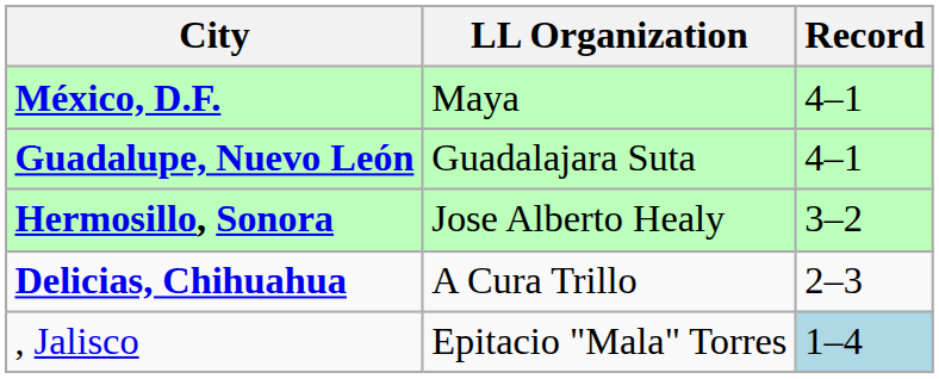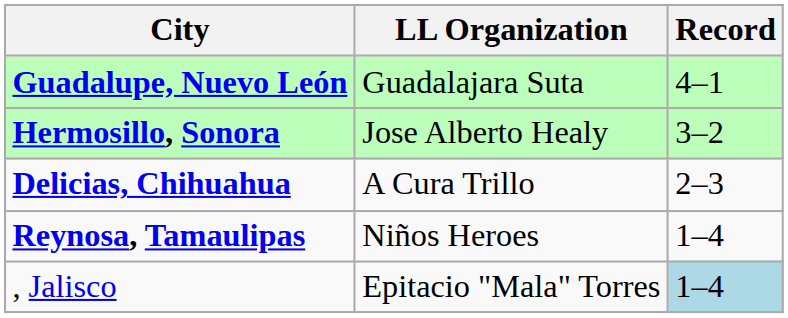- row: México, D.F. | Maya | 4–1
+ row: Reynosa, Tamaulipas | Niños Heroes | 1–4
